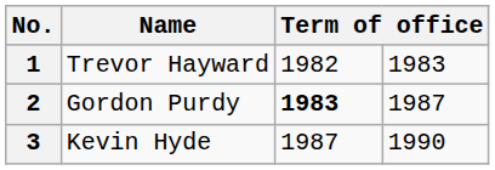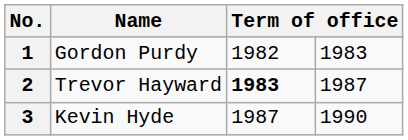1 | Name: Trevor Hayward -> Gordon Purdy
2 | Name: Gordon Purdy -> Trevor Hayward
